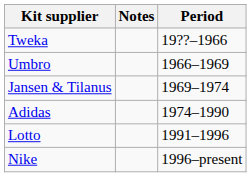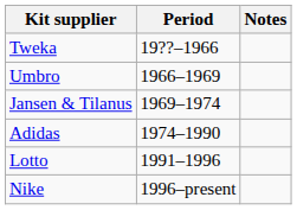columns swapped: Period <-> Notes
